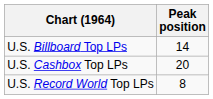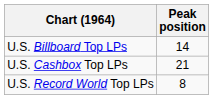U.S. Cashbox Top LPs | Peak position: 20 -> 21
